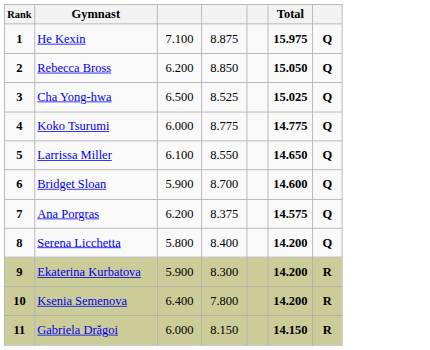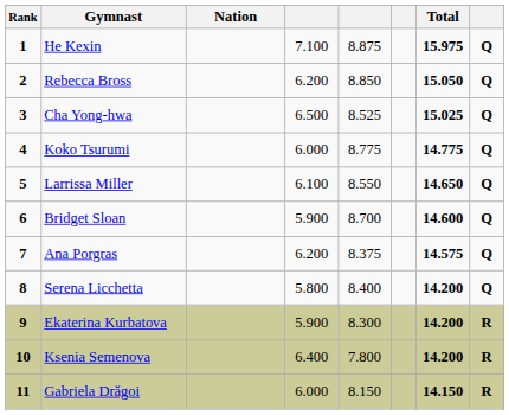+ column: Nation
